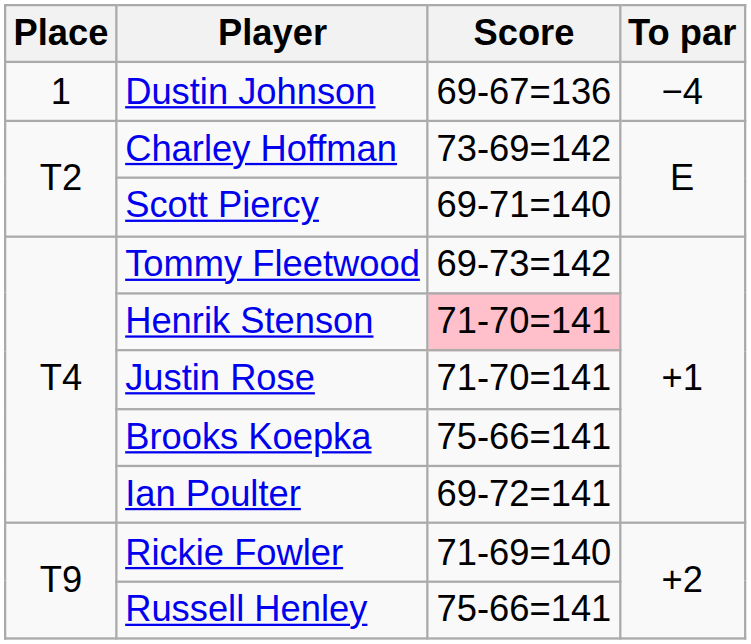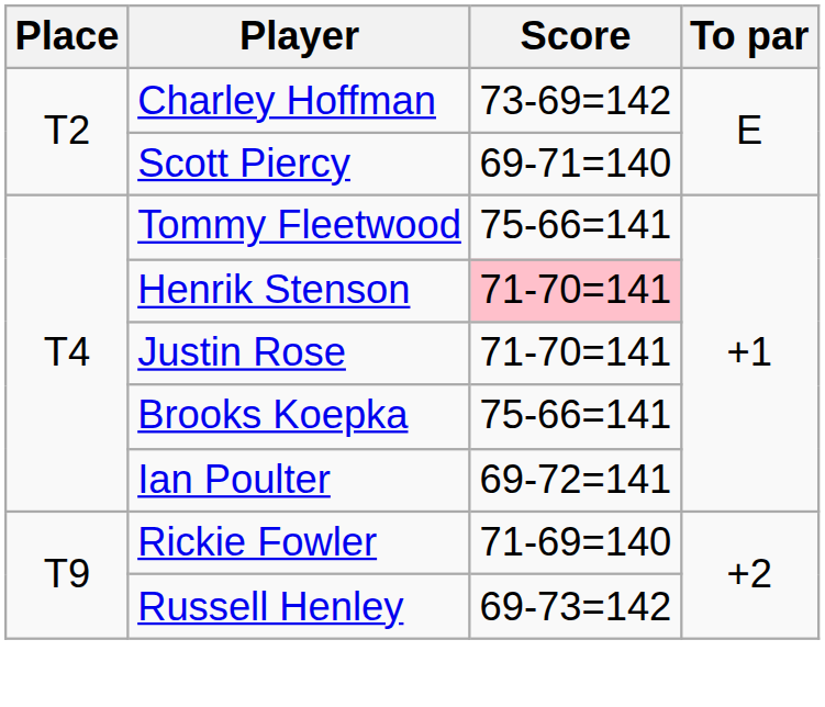- row: 1 | Dustin Johnson | 69-67=136 | −4
Tommy Fleetwood | Score: 69-73=142 -> 75-66=141
Russell Henley | Score: 75-66=141 -> 69-73=142
